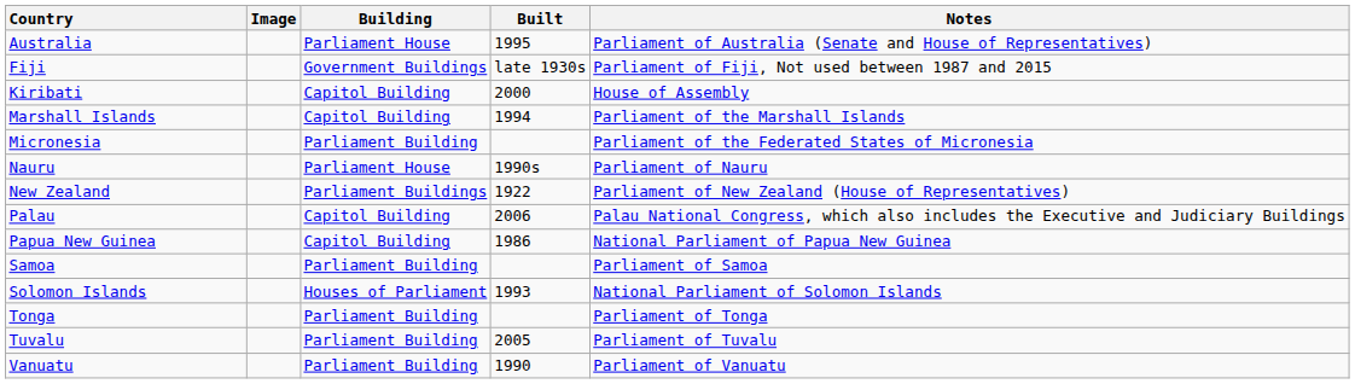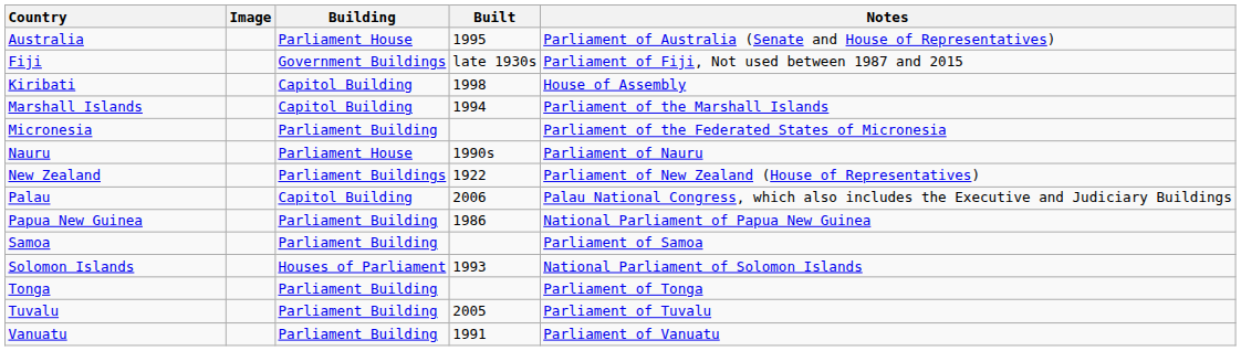Kiribati | Built: 2000 -> 1998
Papua New Guinea | Building: Capitol Building -> Parliament Building
Vanuatu | Built: 1990 -> 1991
